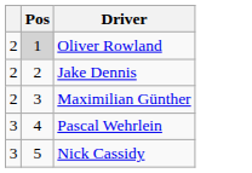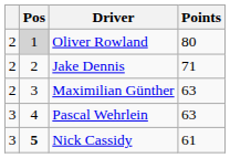+ column: Points | 80 | 71 | 63 | 63 | 61
Nick Cassidy | Pos: normal -> bold
